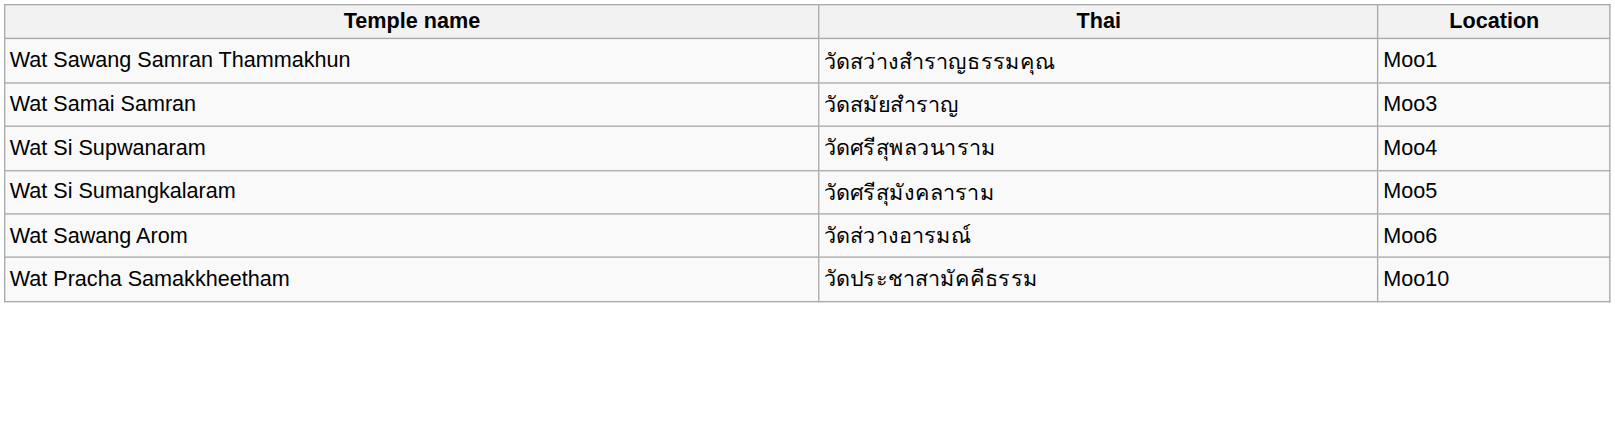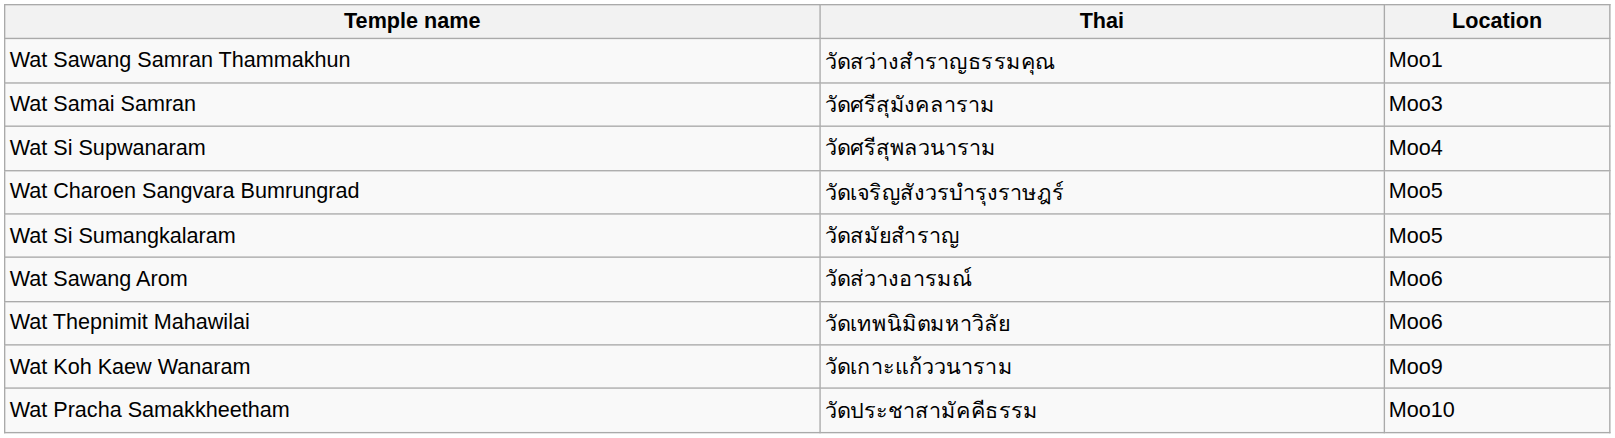Wat Samai Samran | Thai: วัดสมัยสำราญ -> วัดศรีสุมังคลาราม
+ row: Wat Charoen Sangvara Bumrungrad | วัดเจริญสังวรบำรุงราษฎร์ | Moo5
Wat Si Sumangkalaram | Thai: วัดศรีสุมังคลาราม -> วัดสมัยสำราญ
+ row: Wat Thepnimit Mahawilai | วัดเทพนิมิตมหาวิลัย | Moo6
+ row: Wat Koh Kaew Wanaram | วัดเกาะแก้ววนาราม | Moo9
